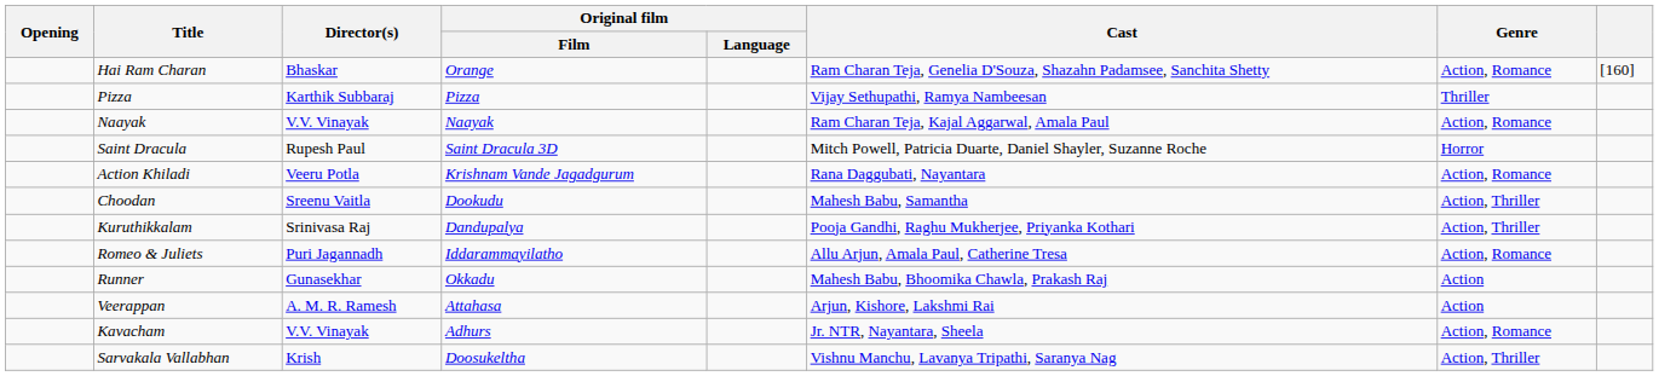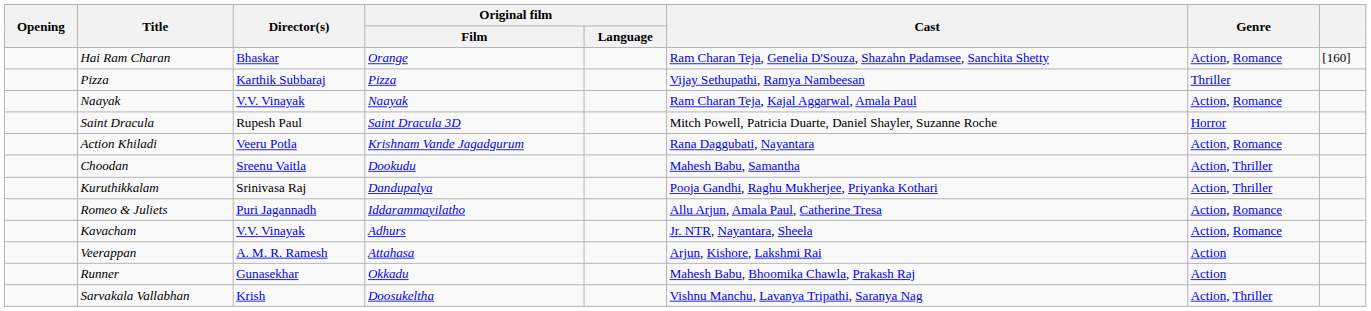rows swapped: Kavacham <-> Runner
